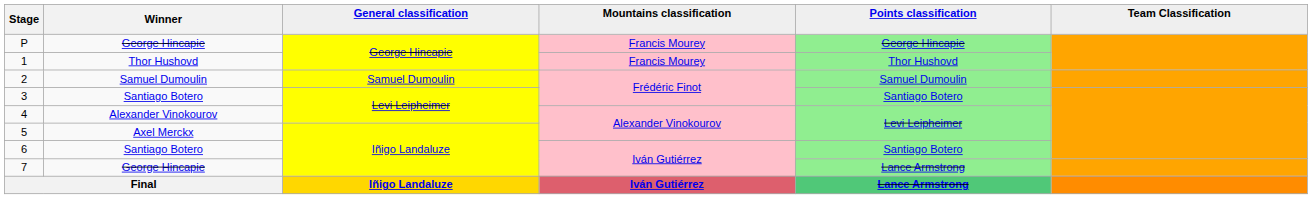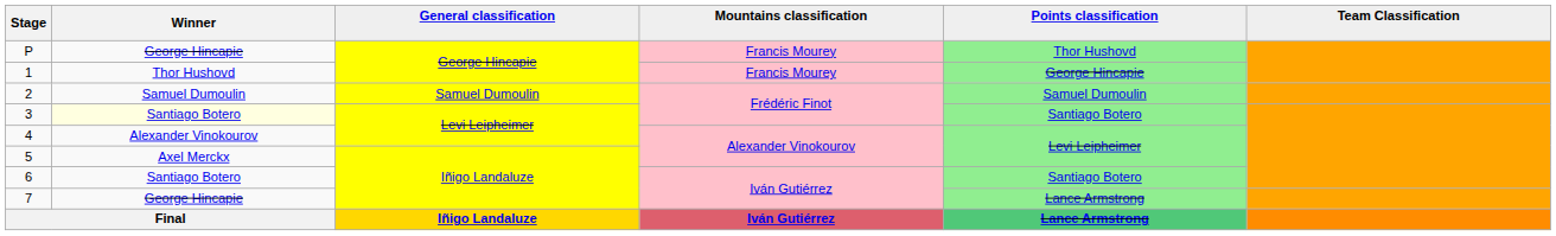P | Points classification: George Hincapie -> Thor Hushovd
1 | Points classification: Thor Hushovd -> George Hincapie
3 | Winner: no background -> lightyellow background
